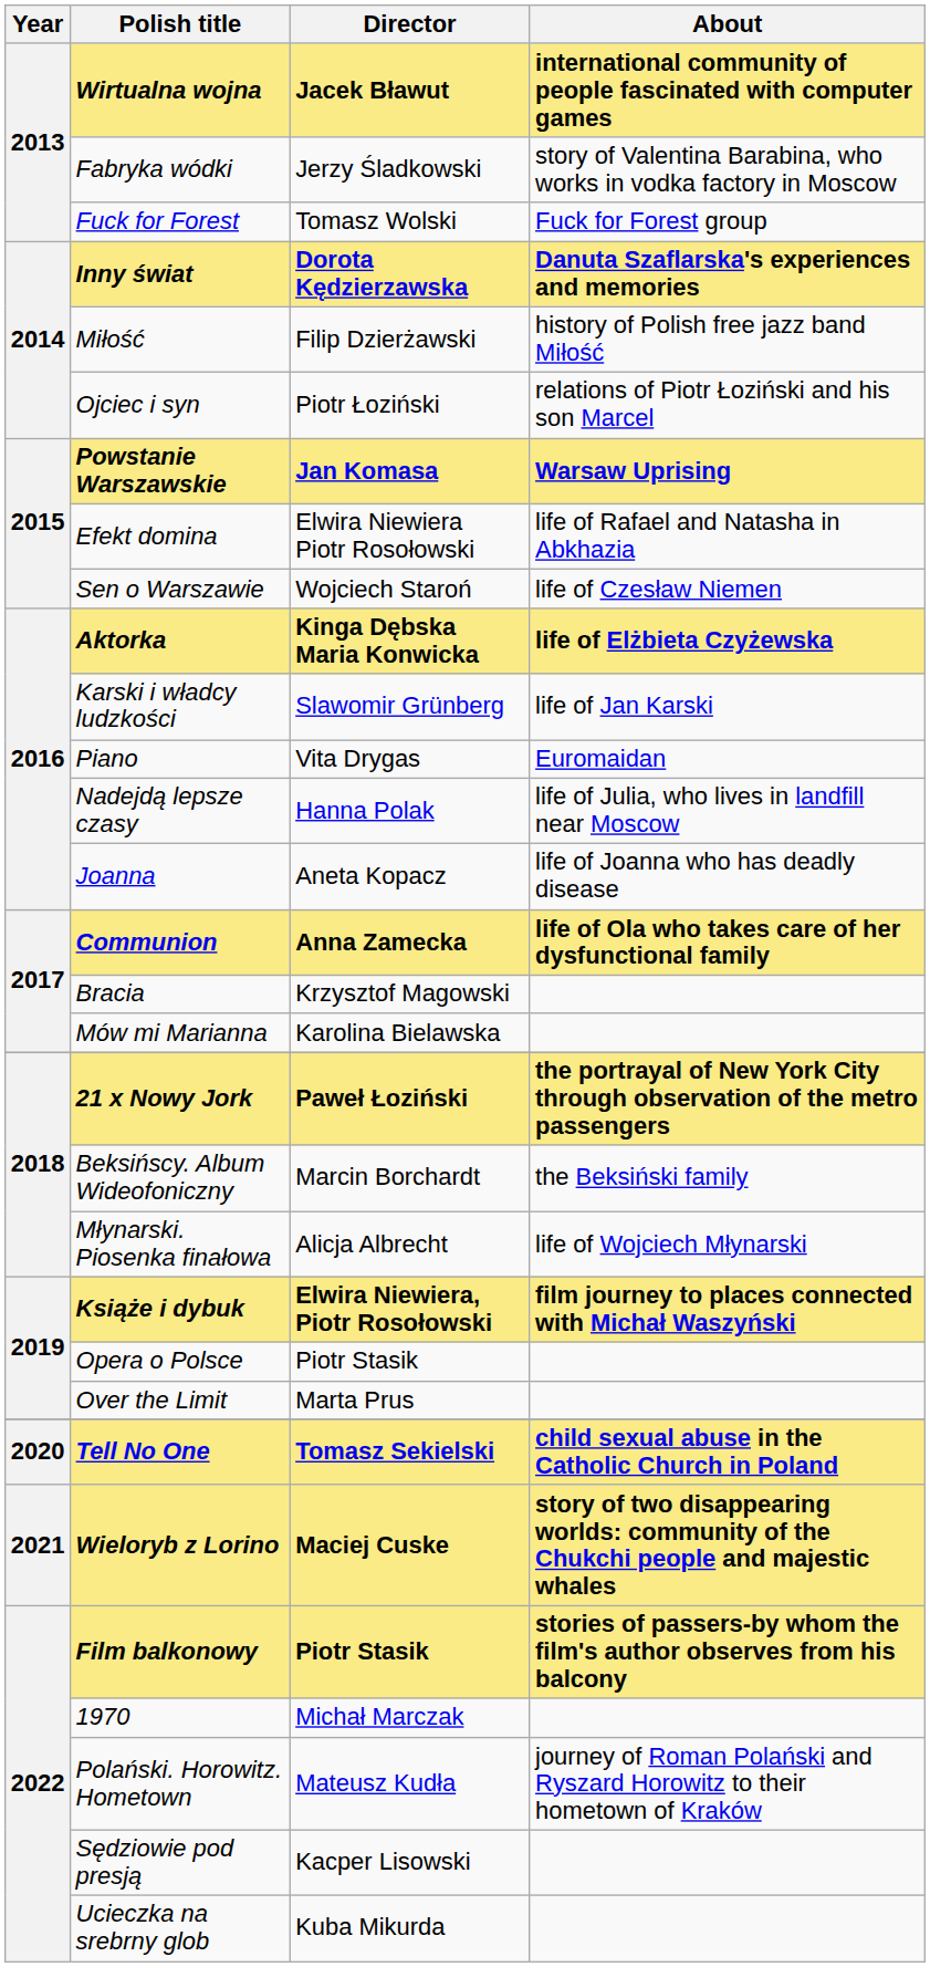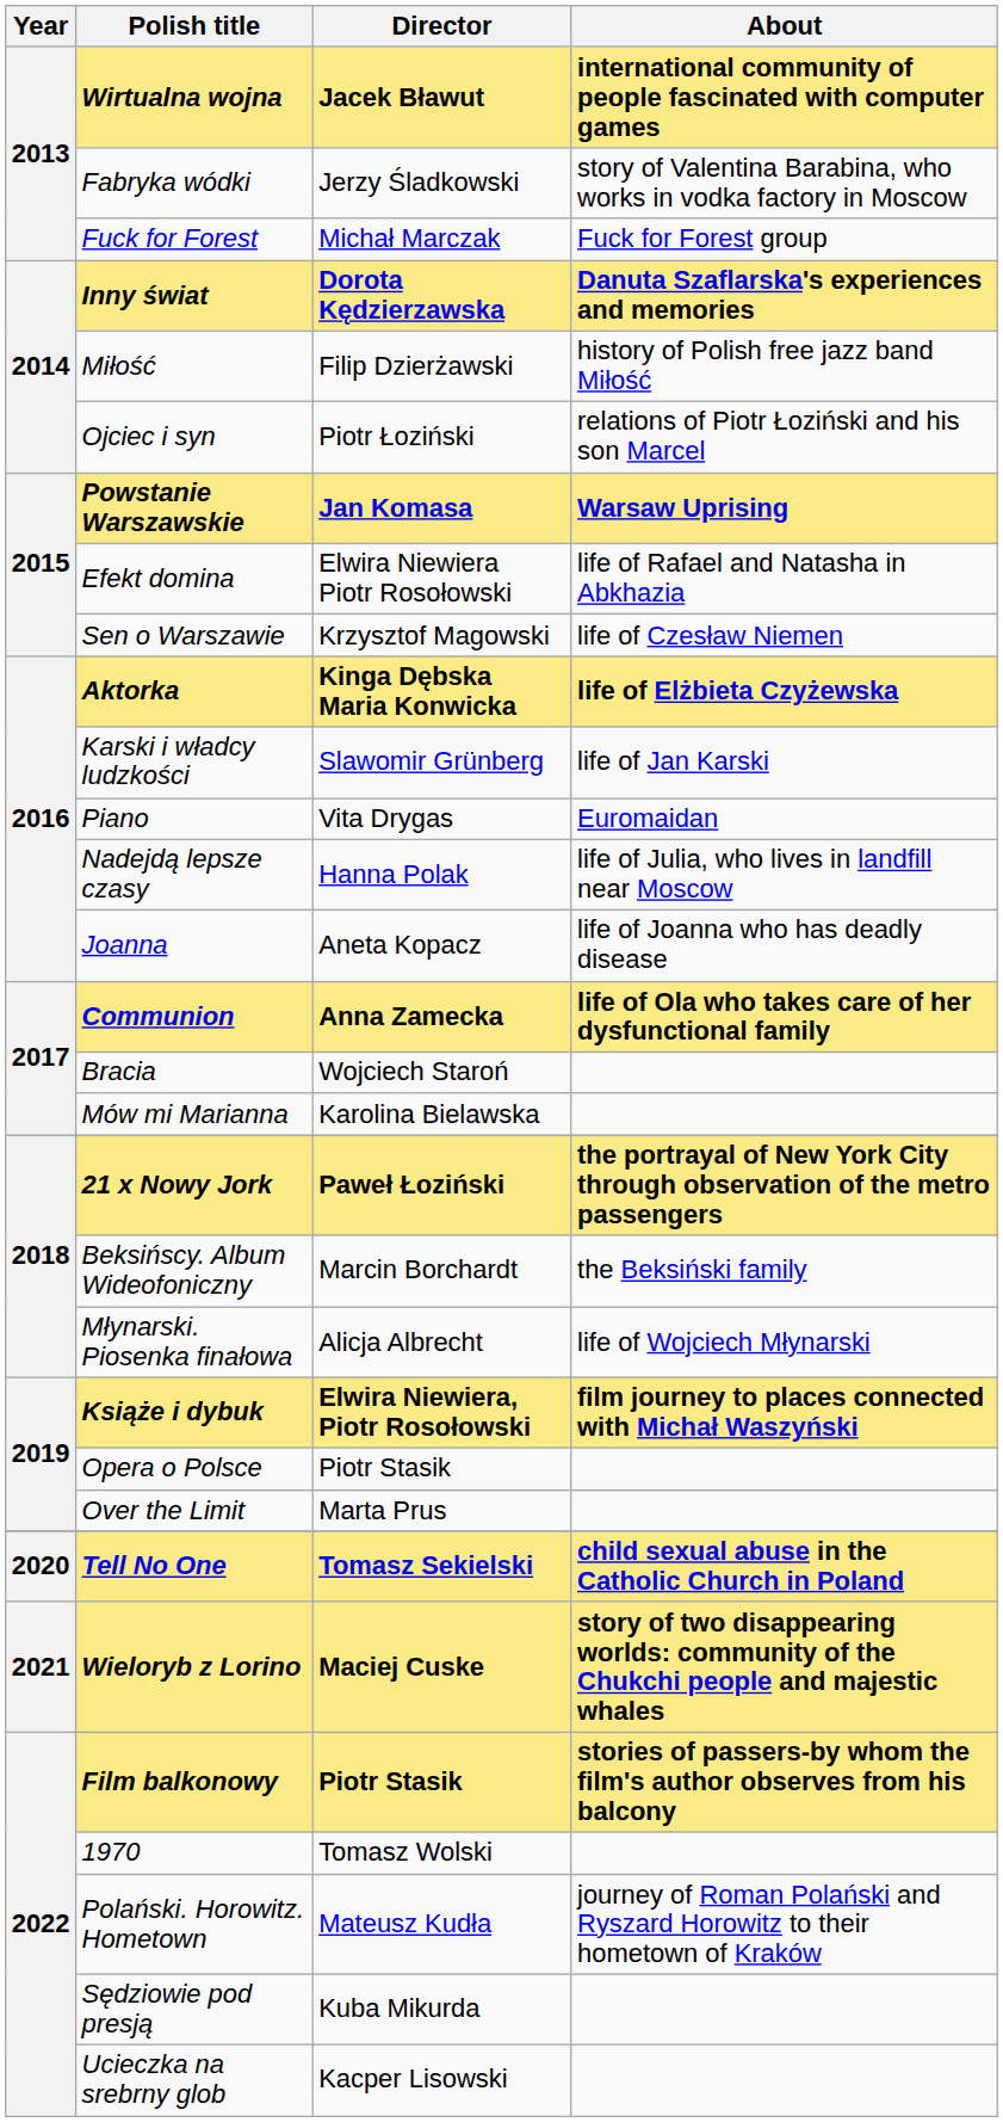Fuck for Forest | Director: Tomasz Wolski -> Michał Marczak
Sen o Warszawie | Director: Wojciech Staroń -> Krzysztof Magowski
Bracia | Director: Krzysztof Magowski -> Wojciech Staroń
1970 | Director: Michał Marczak -> Tomasz Wolski
Sędziowie pod presją | Director: Kacper Lisowski -> Kuba Mikurda
Ucieczka na srebrny glob | Director: Kuba Mikurda -> Kacper Lisowski
